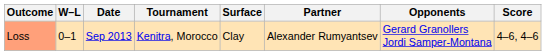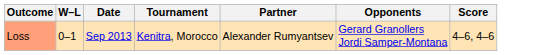- column: Surface | Clay
